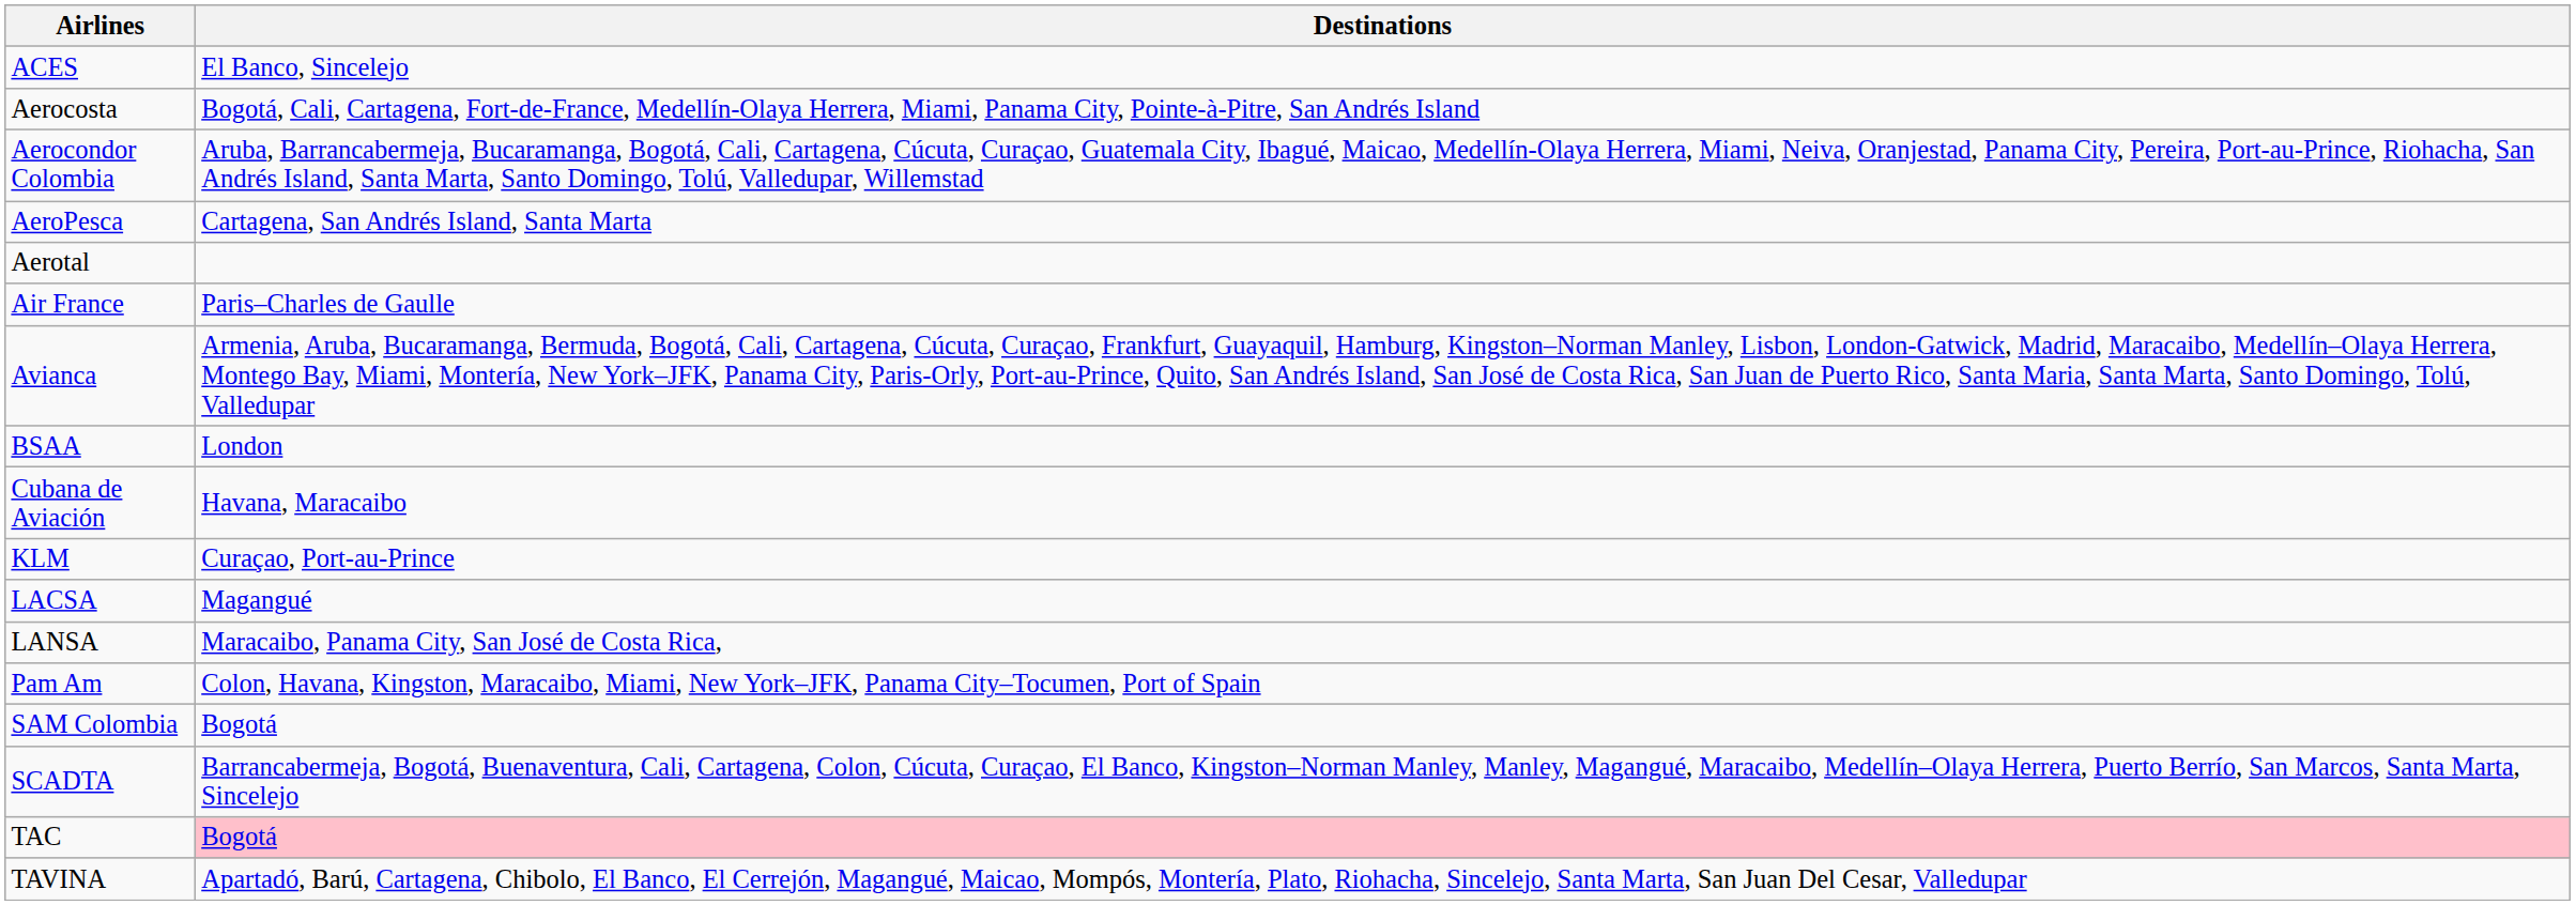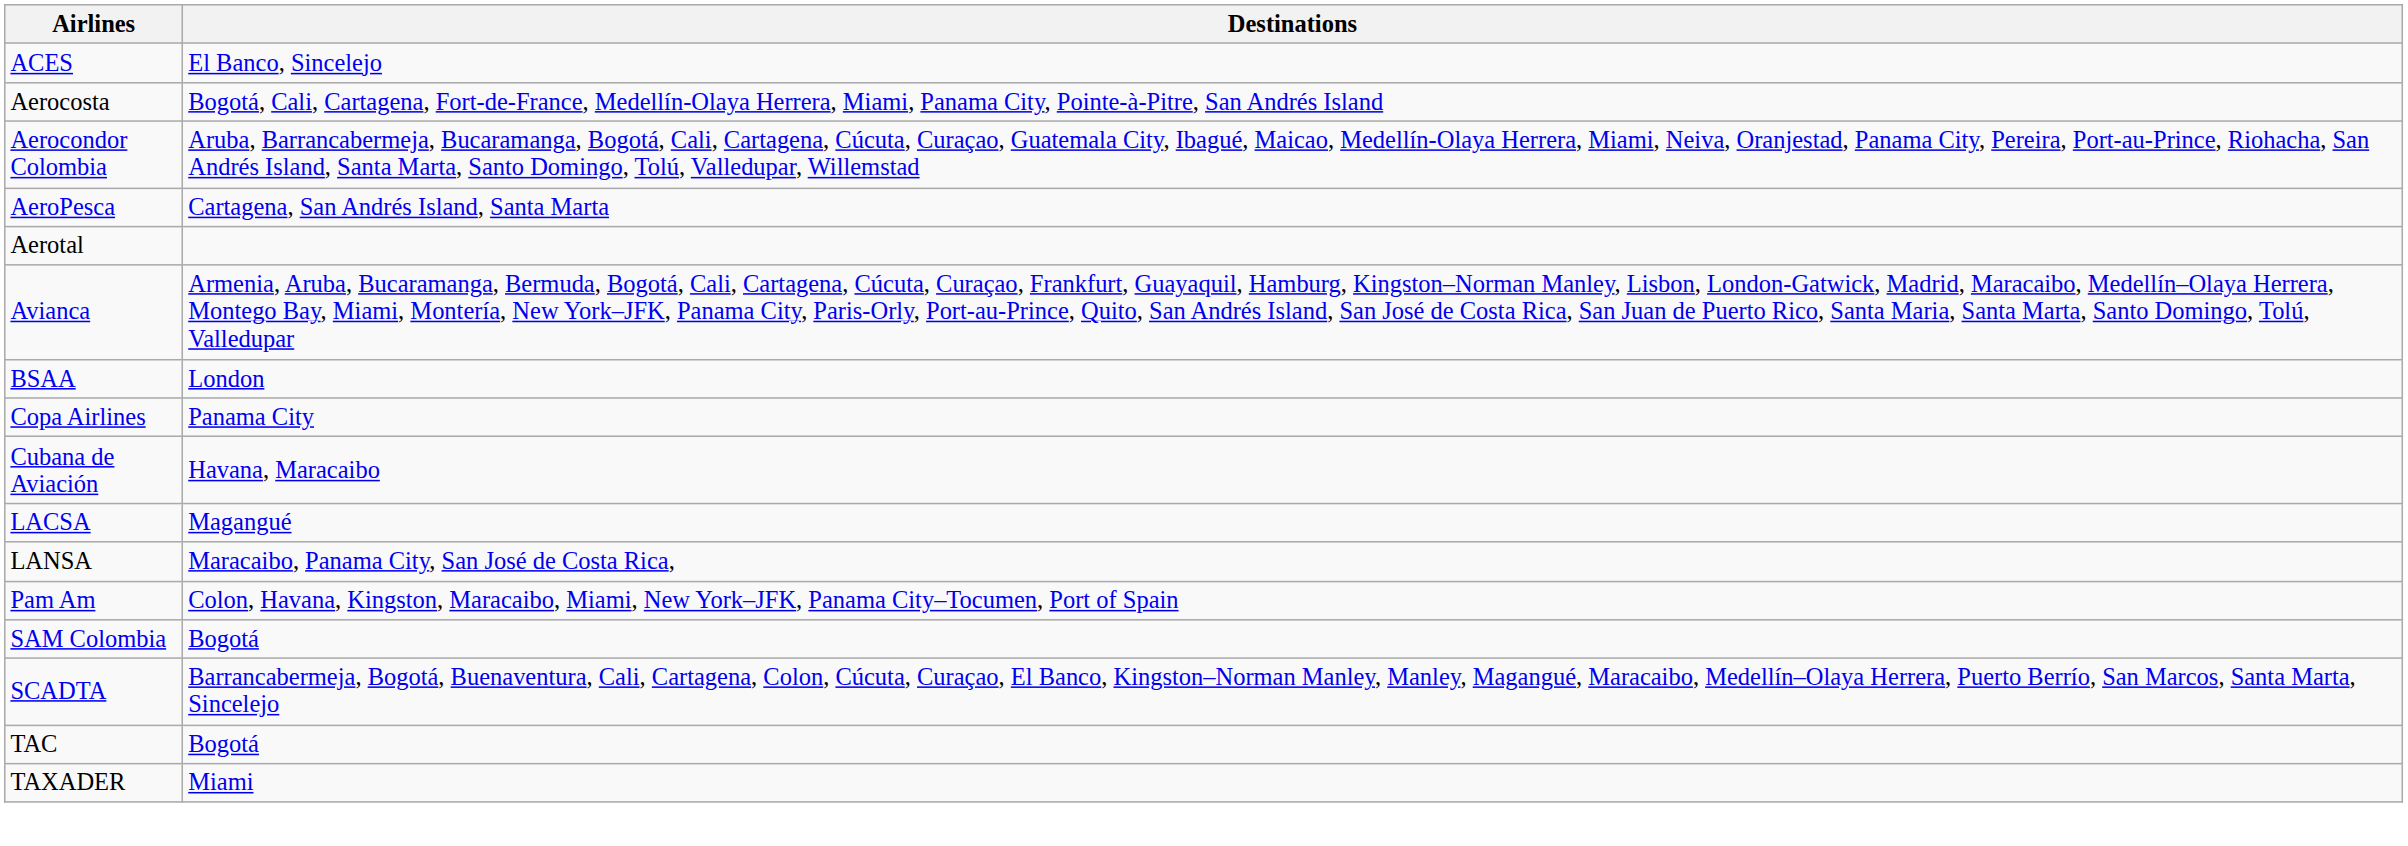- row: Air France | Paris–Charles de Gaulle
+ row: Copa Airlines | Panama City
- row: KLM | Curaçao, Port-au-Prince
TAC | Destinations: pink background -> no background
- row: TAVINA | Apartadó, Barú, Cartagena, Chibolo, El Banco, El Cerrejón, Magangué, Maicao, Mompós, Montería, Plato, Riohacha, Sincelejo, Santa Marta, San Juan Del Cesar, Valledupar
+ row: TAXADER | Miami
